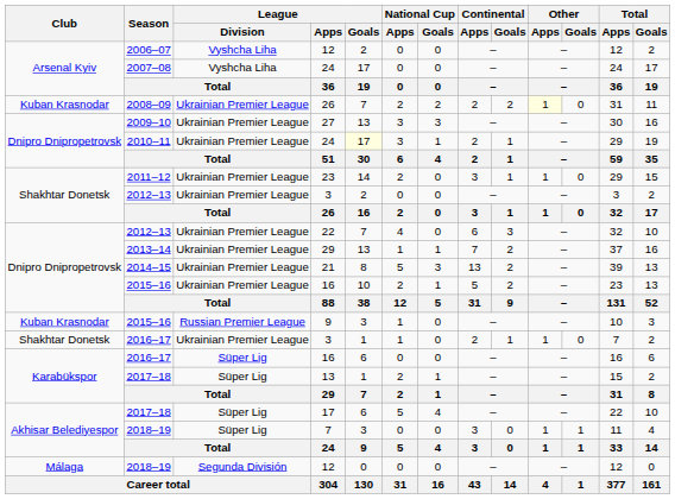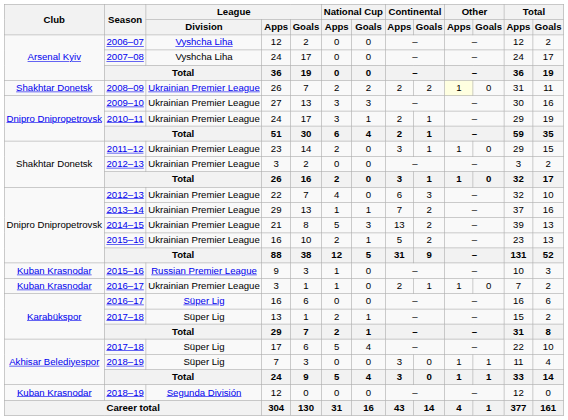2008–09 / 26 | Club: Kuban Krasnodar -> Shakhtar Donetsk
2010–11 / 24 | League / Goals: lightyellow background -> no background
2016–17 / 3 | Club: Shakhtar Donetsk -> Kuban Krasnodar
2018–19 / 12 | Club: Málaga -> Kuban Krasnodar
